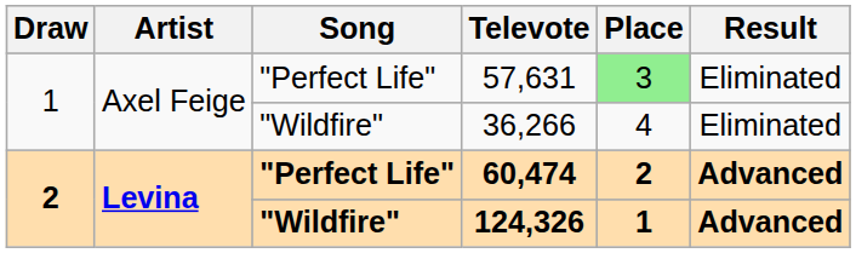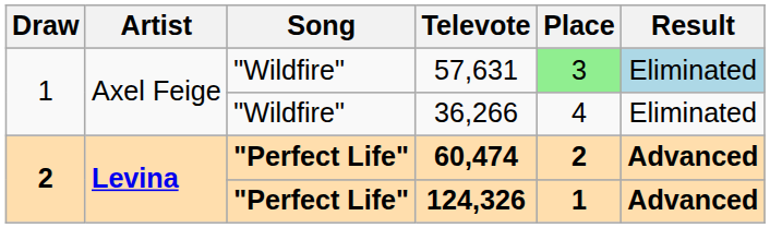57,631 | Song: "Perfect Life" -> "Wildfire"
57,631 | Result: no background -> lightblue background
124,326 | Song: "Wildfire" -> "Perfect Life"
